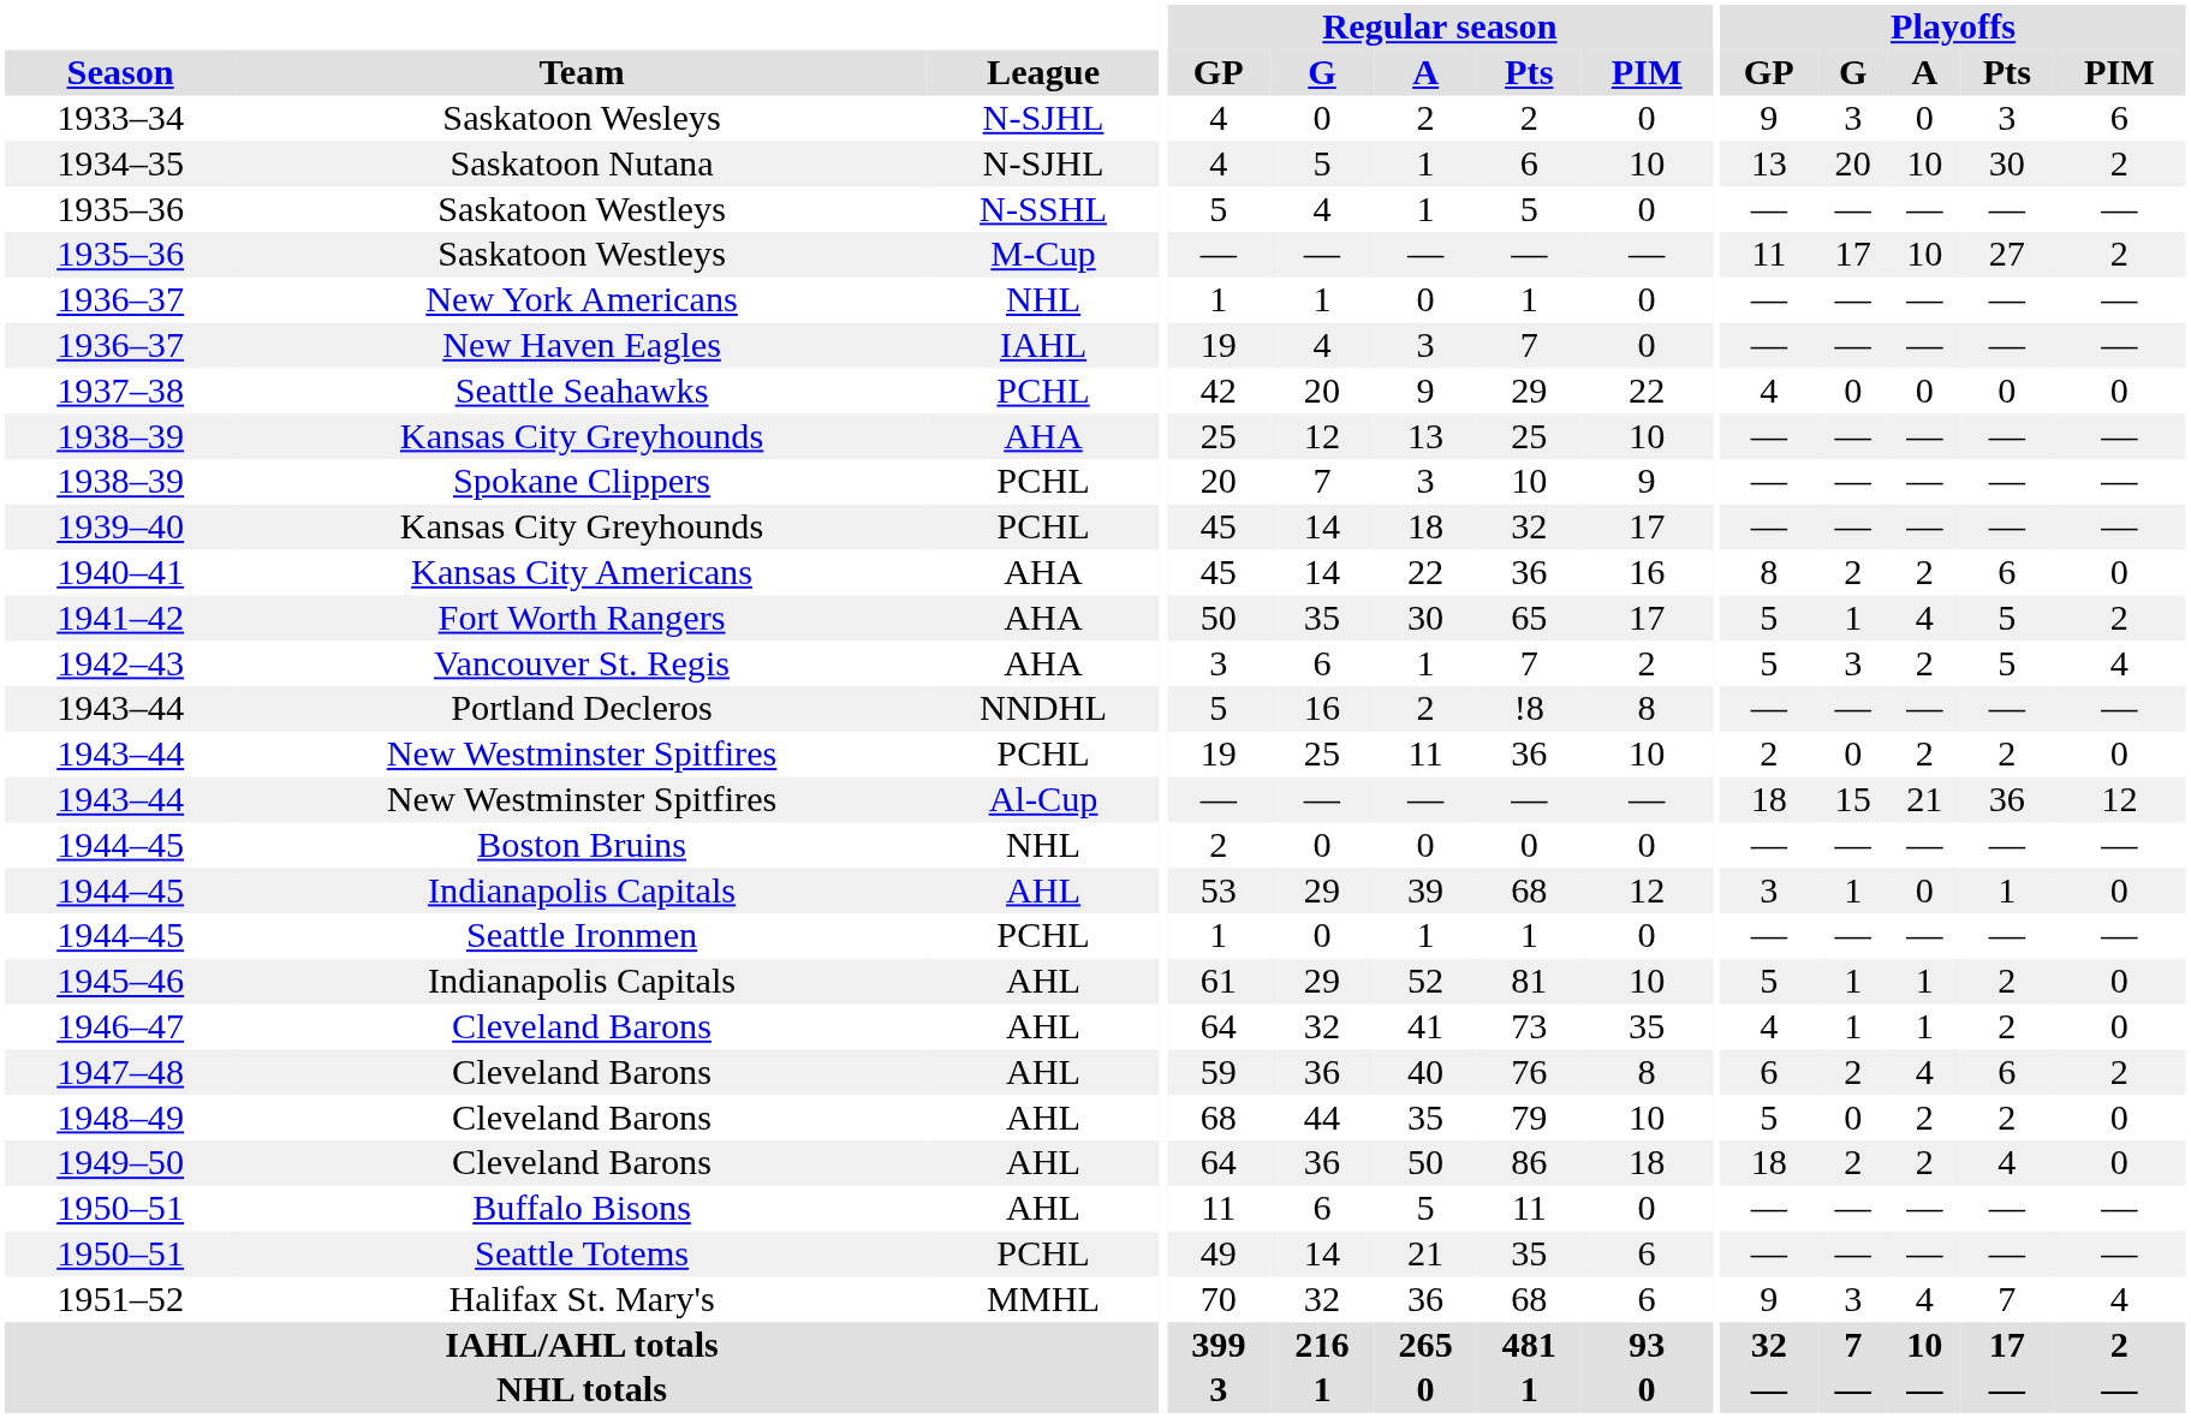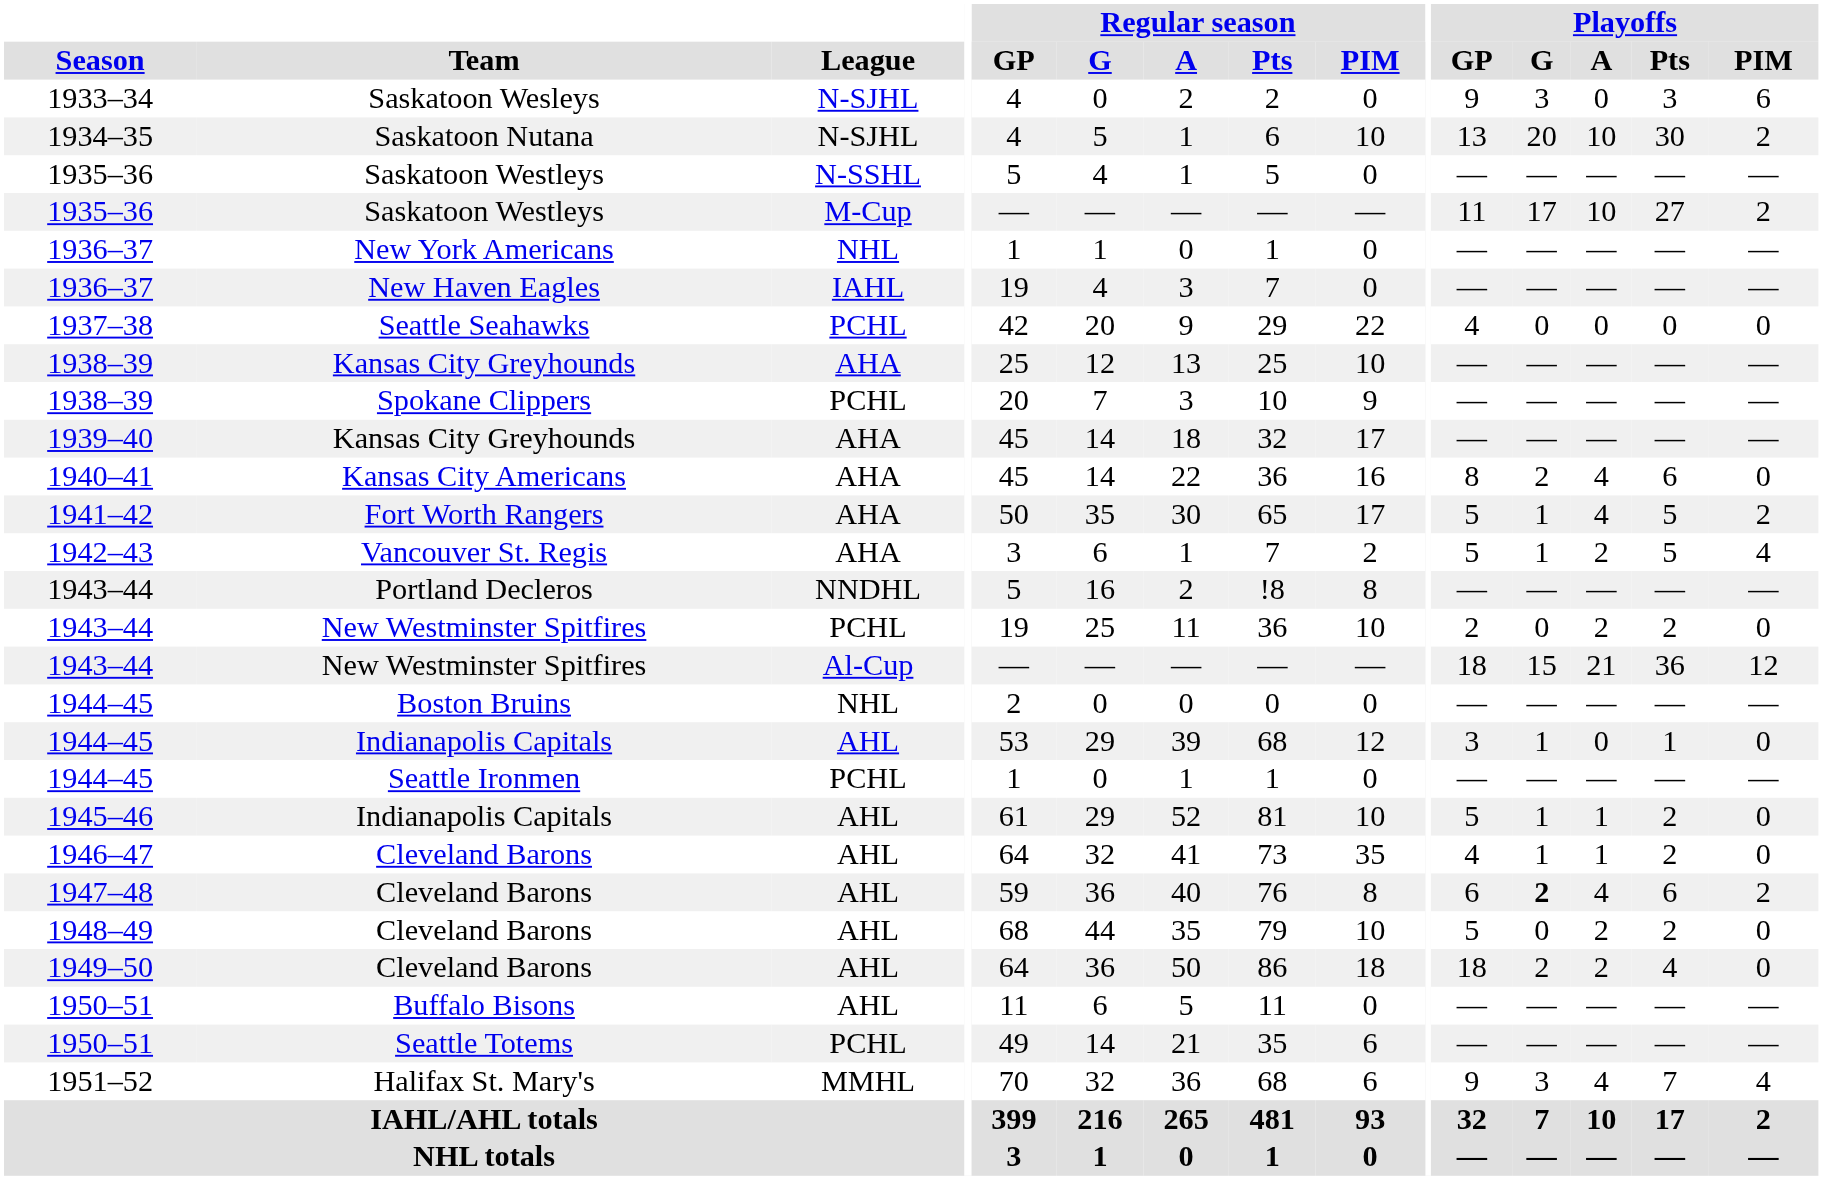1939–40 / Kansas City Greyhounds | League: PCHL -> AHA
Kansas City Americans | Playoffs / A: 2 -> 4
Vancouver St. Regis | Playoffs / G: 3 -> 1
1947–48 / Cleveland Barons | Playoffs / G: normal -> bold
